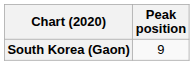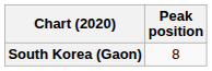South Korea (Gaon) | Peak position: 9 -> 8
